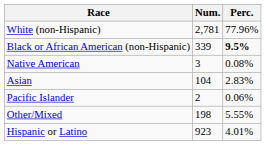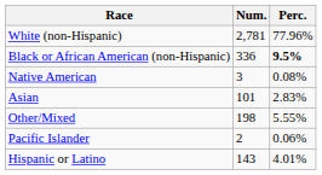Black or African American (non-Hispanic) | Num.: 339 -> 336
Asian | Num.: 104 -> 101
rows swapped: Pacific Islander <-> Other/Mixed
Hispanic or Latino | Num.: 923 -> 143
